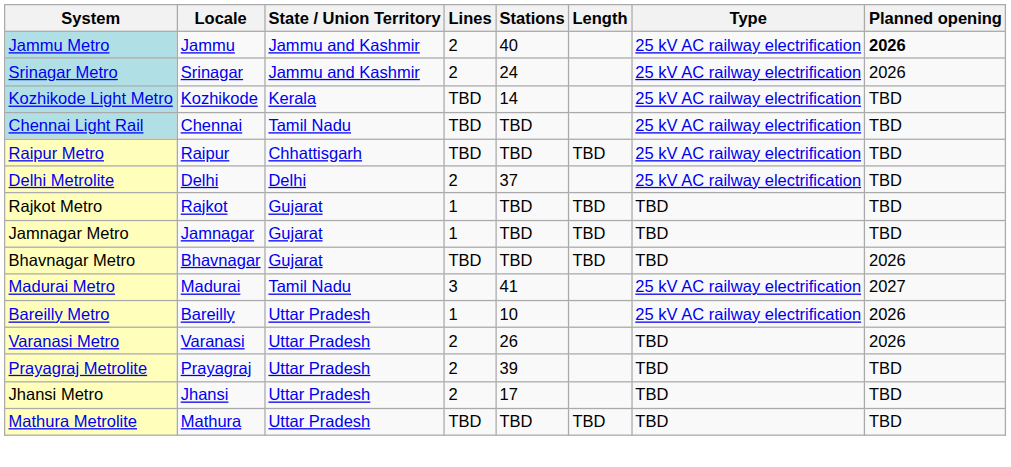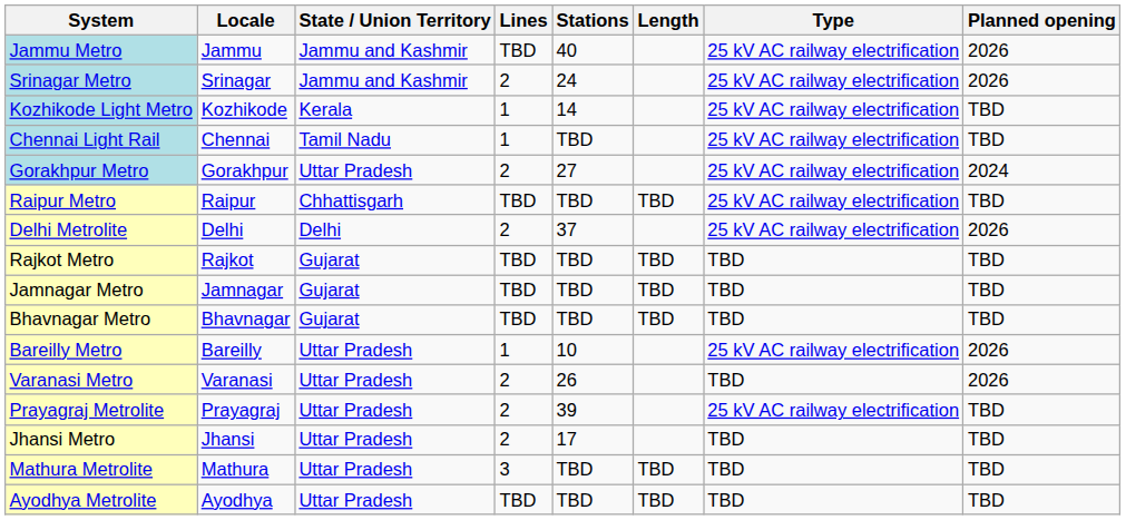Jammu Metro | Lines: 2 -> TBD
Jammu Metro | Planned opening: bold -> normal
Kozhikode Light Metro | Lines: TBD -> 1
Chennai Light Rail | Lines: TBD -> 1
+ row: Gorakhpur Metro | Gorakhpur | Uttar Pradesh | 2 | 27 | 25 kV AC railway electrification | 2024
Delhi Metrolite | Planned opening: TBD -> 2026
Rajkot Metro | Lines: 1 -> TBD
Jamnagar Metro | Lines: 1 -> TBD
Bhavnagar Metro | Planned opening: 2026 -> TBD
- row: Madurai Metro | Madurai | Tamil Nadu | 3 | 41 | 25 kV AC railway electrification | 2027
Prayagraj Metrolite | Type: TBD -> 25 kV AC railway electrification
Mathura Metrolite | Lines: TBD -> 3
+ row: Ayodhya Metrolite | Ayodhya | Uttar Pradesh | TBD | TBD | TBD | TBD | TBD
